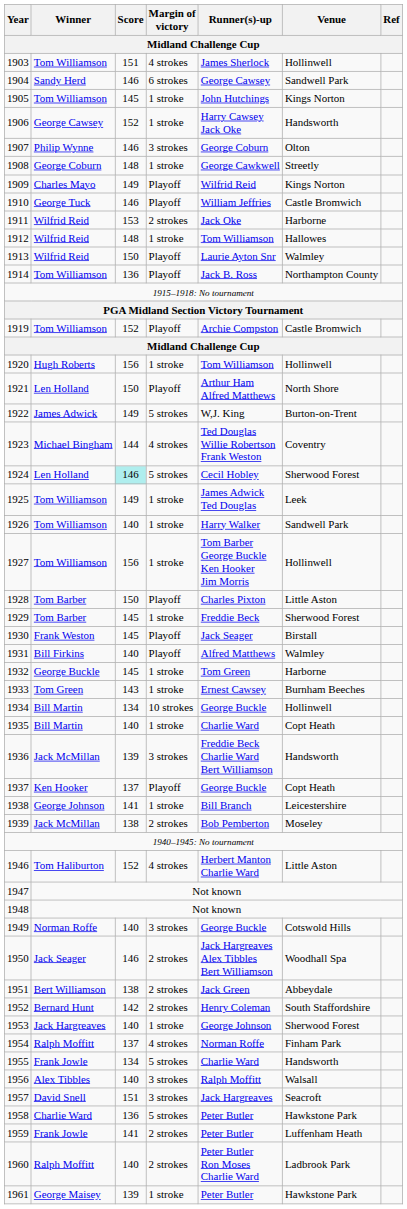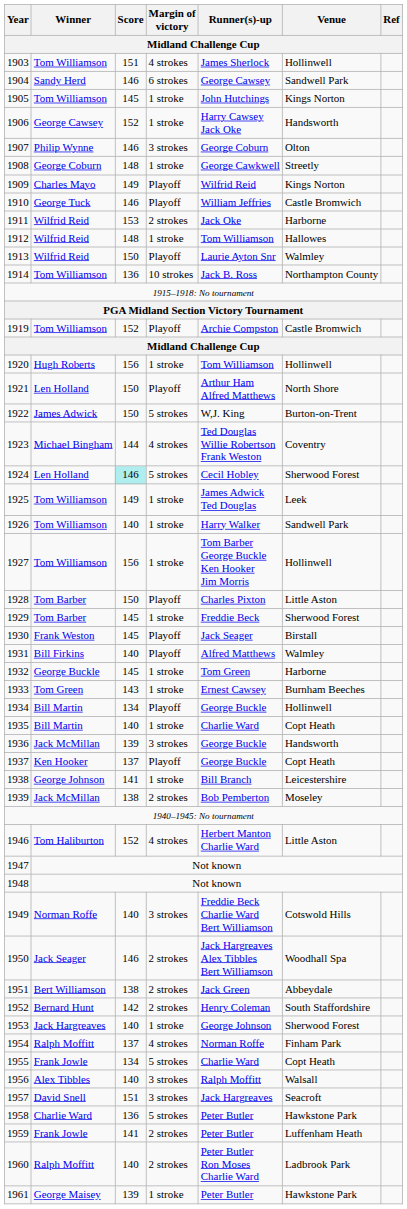1914 | Margin of victory / Midland Challenge Cup: Playoff -> 10 strokes
1922 | Score / Midland Challenge Cup: 149 -> 150
1934 | Margin of victory / Midland Challenge Cup: 10 strokes -> Playoff
1936 | Runner(s)-up / Midland Challenge Cup: Freddie Beck Charlie Ward Bert Williamson -> George Buckle
1949 | Runner(s)-up / Midland Challenge Cup: George Buckle -> Freddie Beck Charlie Ward Bert Williamson
1955 | Venue / Midland Challenge Cup: Handsworth -> Copt Heath
